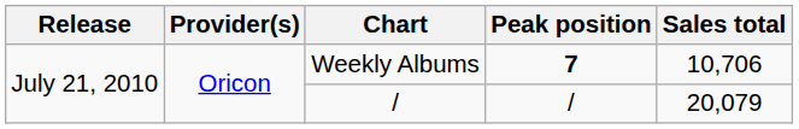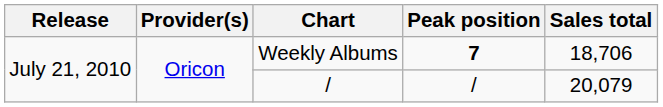Weekly Albums | Sales total: 10,706 -> 18,706
